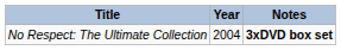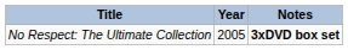No Respect: The Ultimate Collection | Year: 2004 -> 2005
